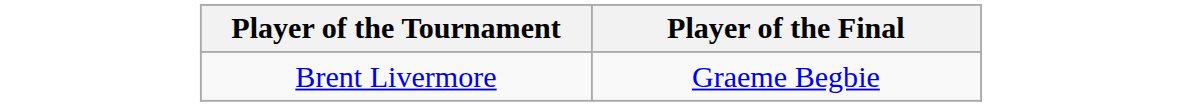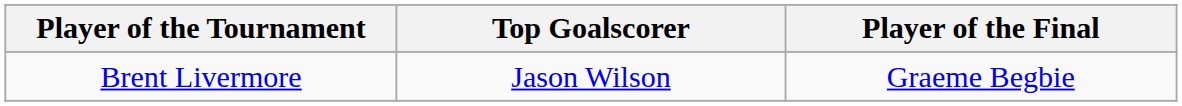+ column: Top Goalscorer | Jason Wilson
